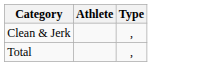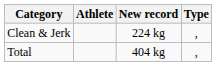+ column: New record | 224 kg | 404 kg
